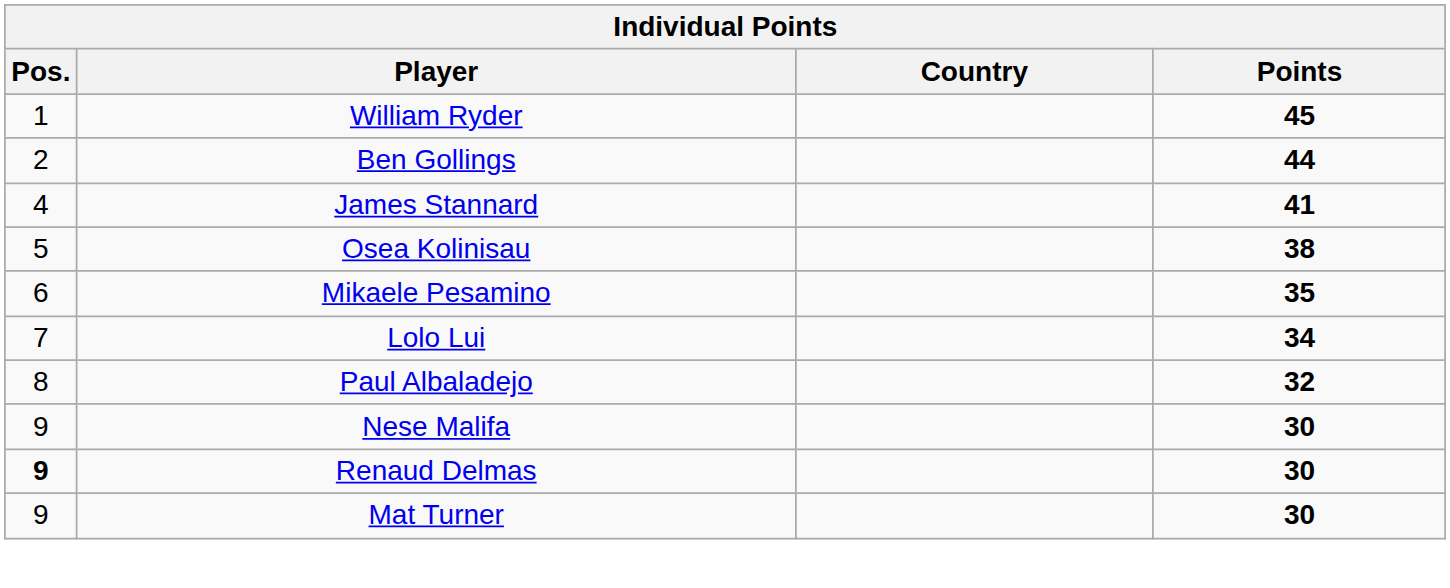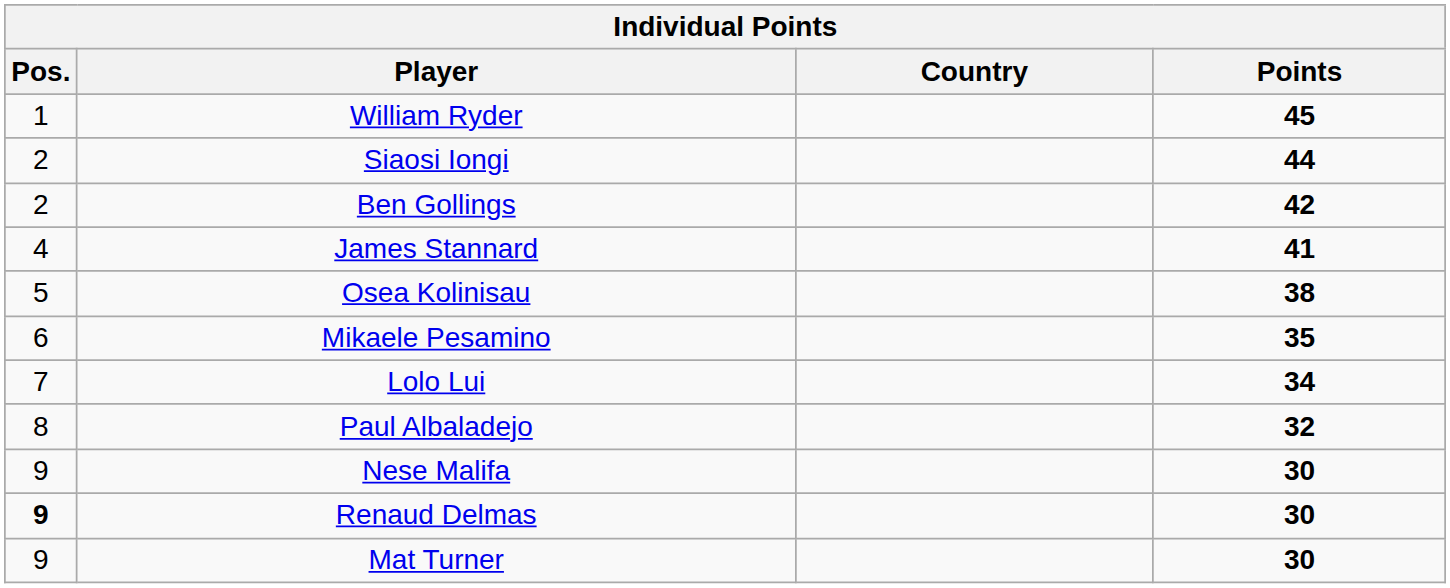+ row: 2 | Siaosi Iongi | 44
Ben Gollings | Points: 44 -> 42
